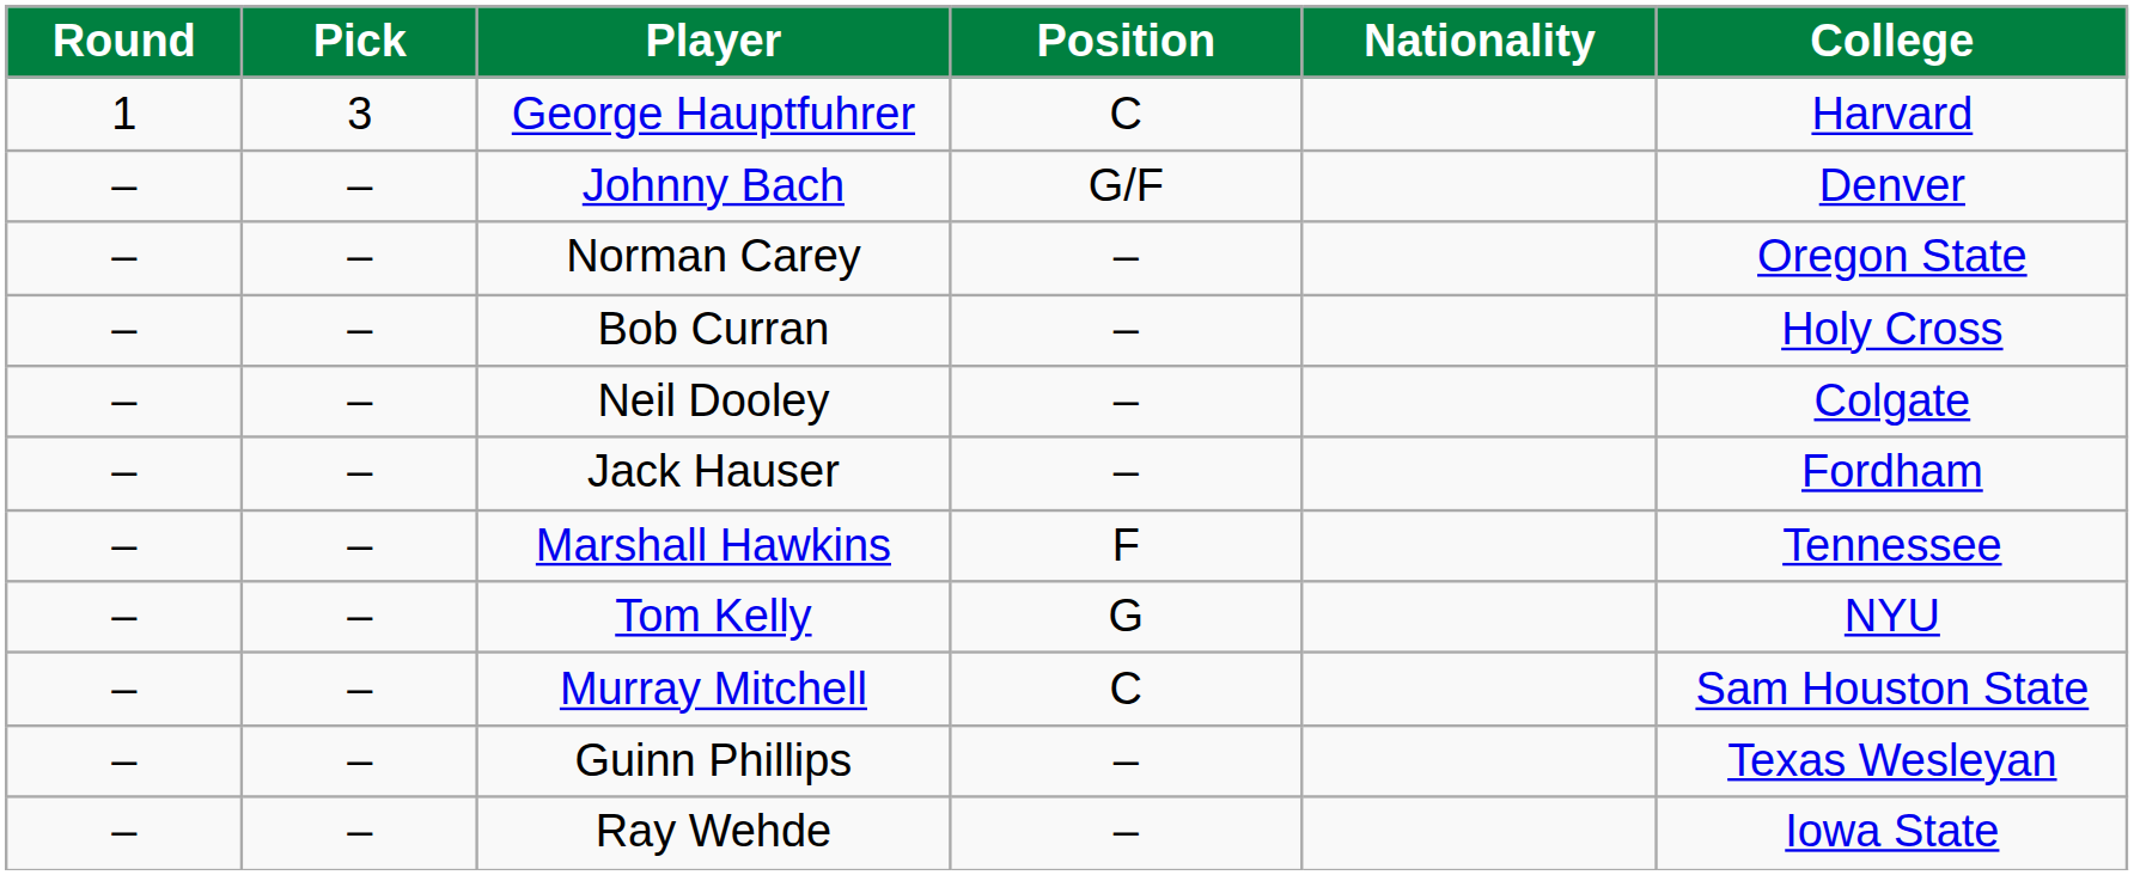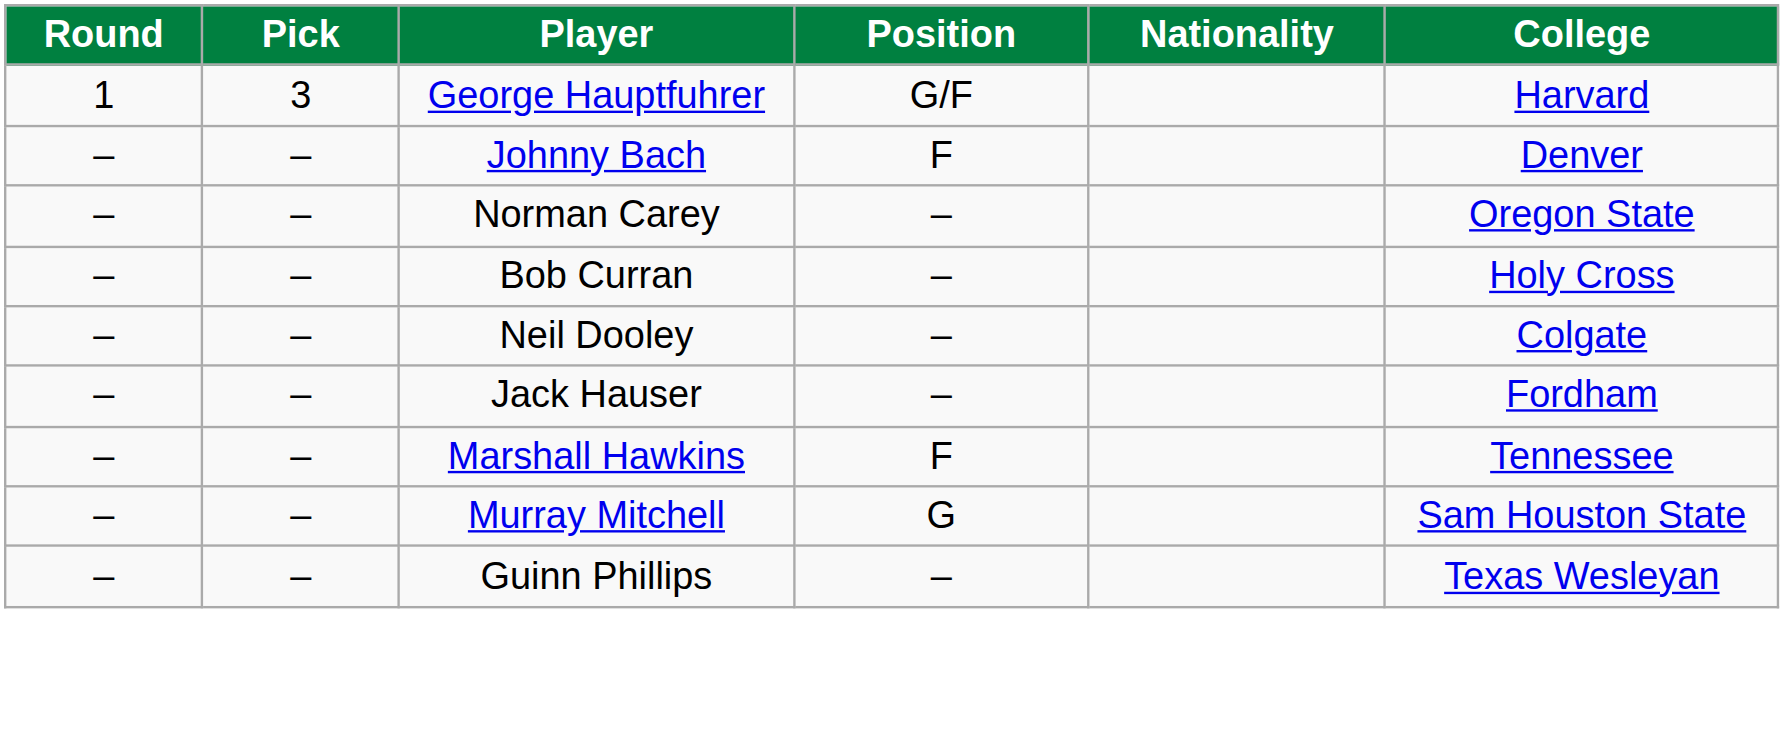George Hauptfuhrer | Position: C -> G/F
Johnny Bach | Position: G/F -> F
- row: – | – | Tom Kelly | G | NYU
Murray Mitchell | Position: C -> G
- row: – | – | Ray Wehde | – | Iowa State
